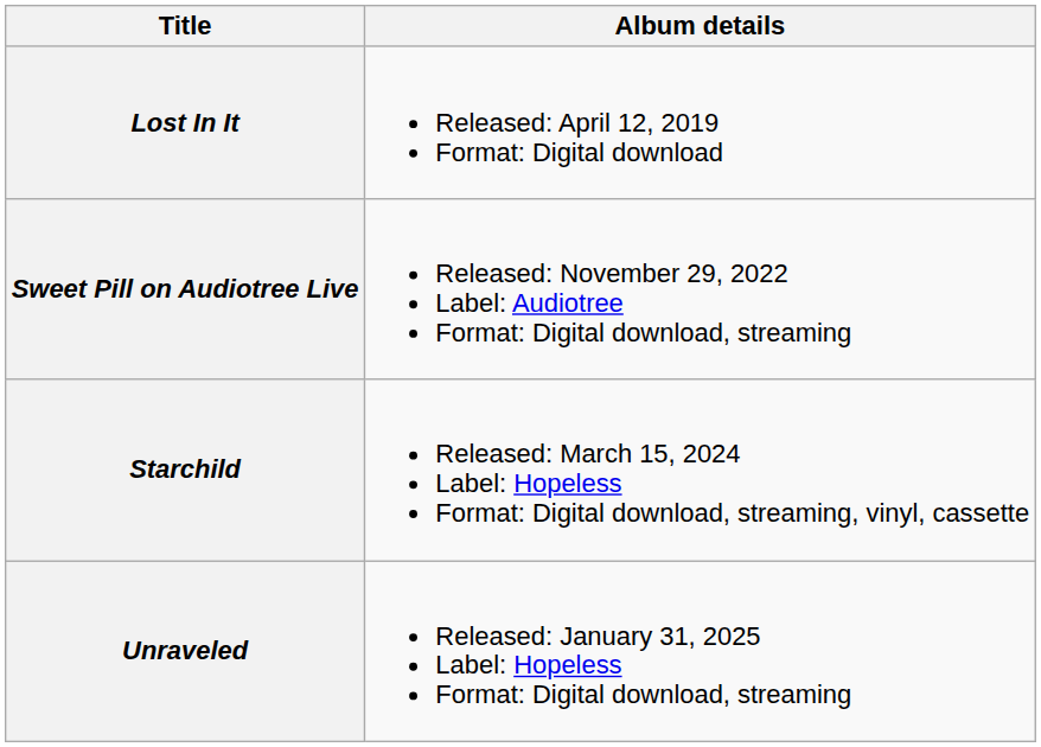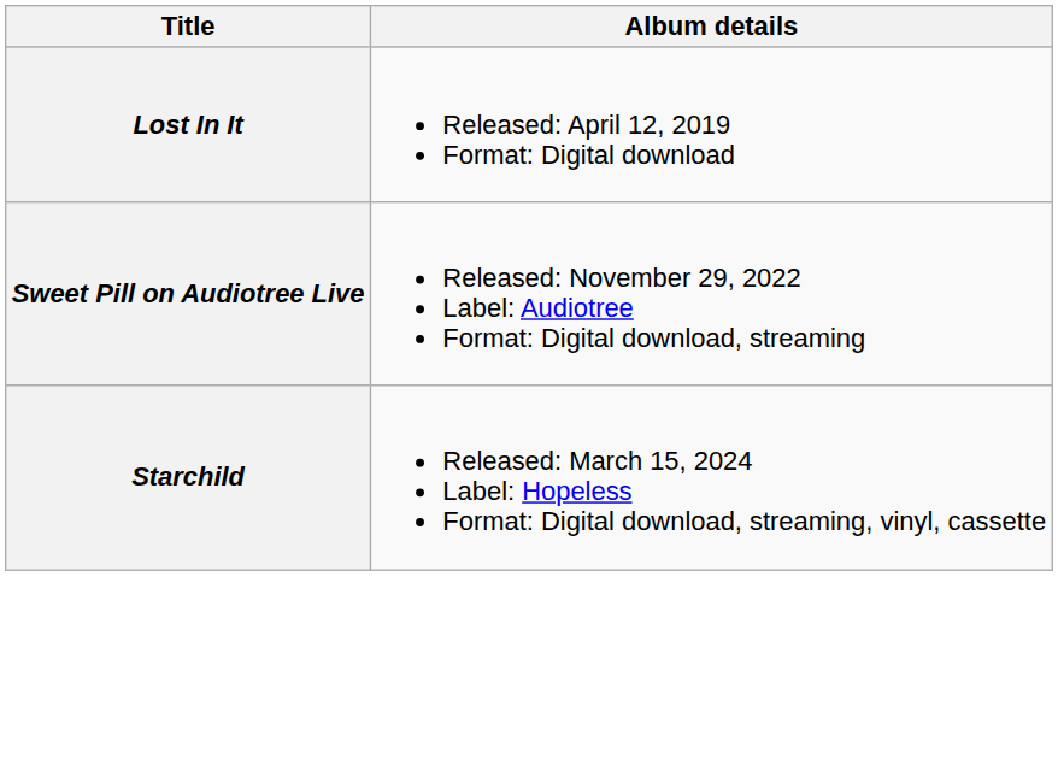- row: Unraveled | Released: January 31, 2025 Label: Hopeless Format: Digital download, streaming
